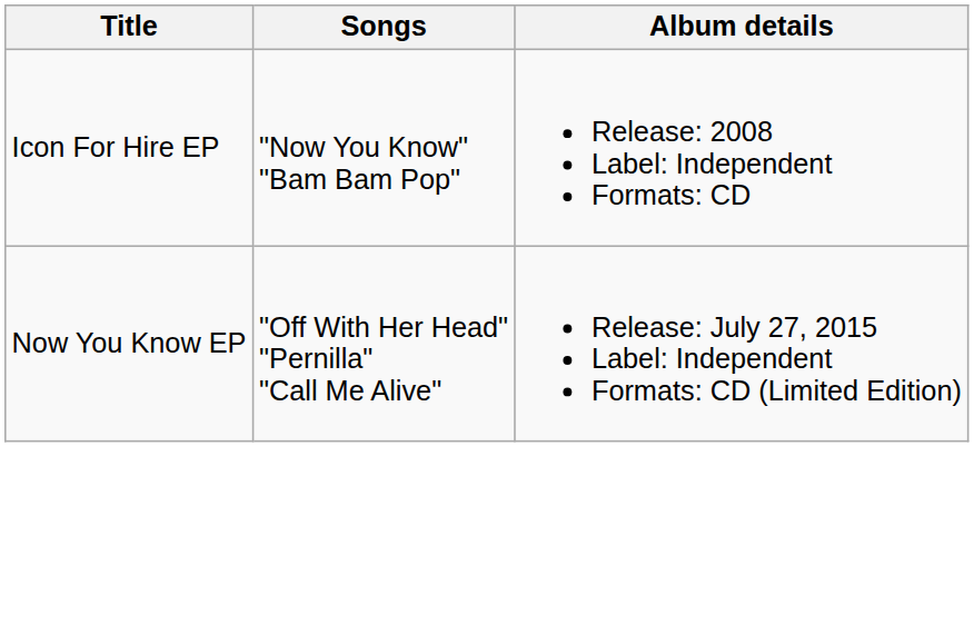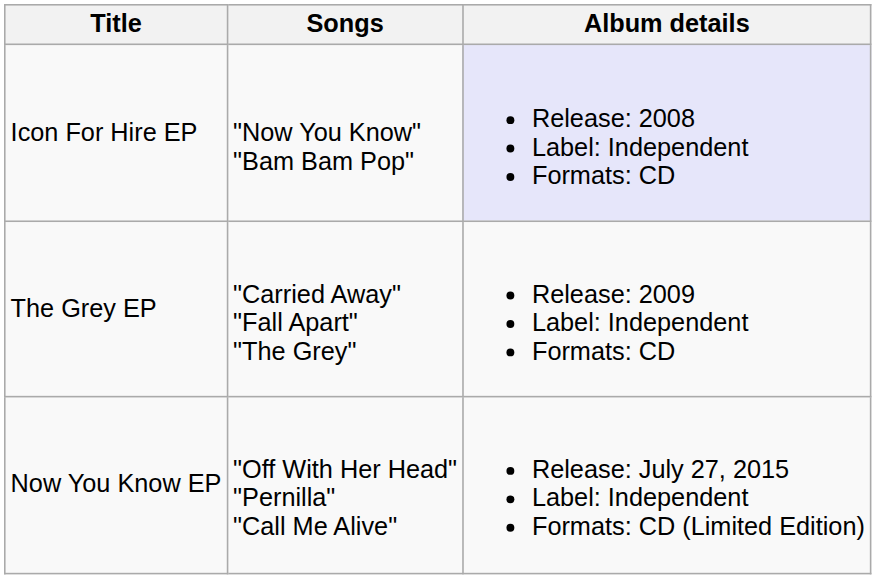Icon For Hire EP | Album details: no background -> lavender background
+ row: The Grey EP | "Carried Away" "Fall Apart" "The Grey" | Release: 2009 Label: Independent Formats: CD
